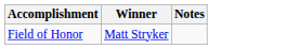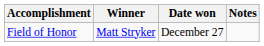+ column: Date won | December 27
